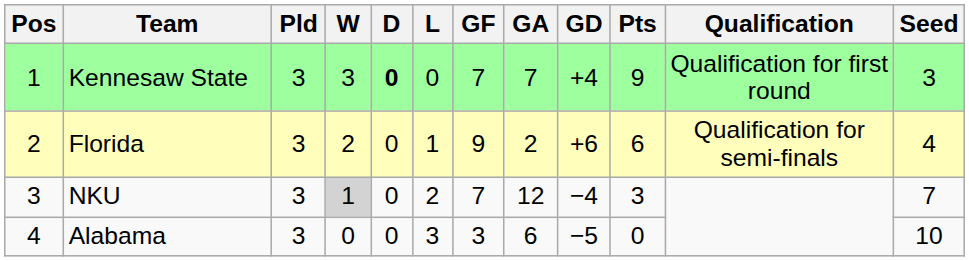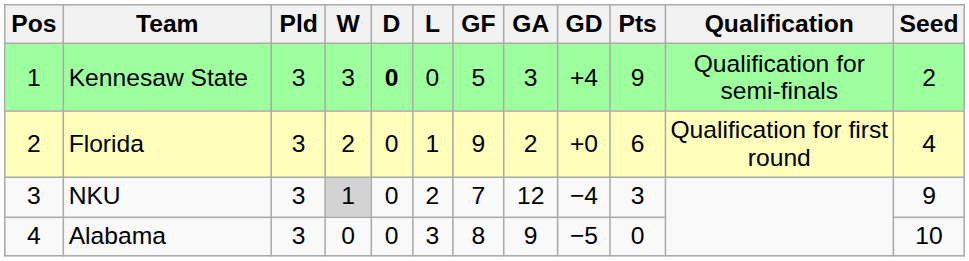Kennesaw State | GF: 7 -> 5
Kennesaw State | GA: 7 -> 3
Kennesaw State | Qualification: Qualification for first round -> Qualification for semi-finals
Kennesaw State | Seed: 3 -> 2
Florida | GD: +6 -> +0
Florida | Qualification: Qualification for semi-finals -> Qualification for first round
NKU | Seed: 7 -> 9
Alabama | GF: 3 -> 8
Alabama | GA: 6 -> 9
